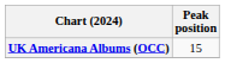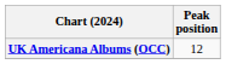UK Americana Albums (OCC) | Peak position: 15 -> 12
